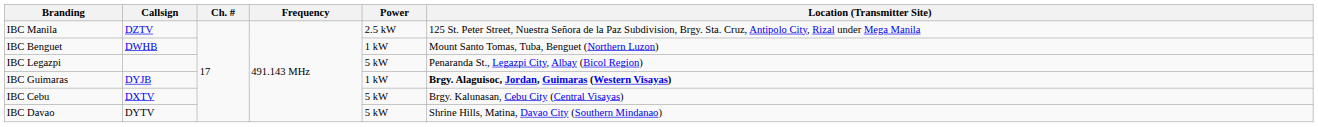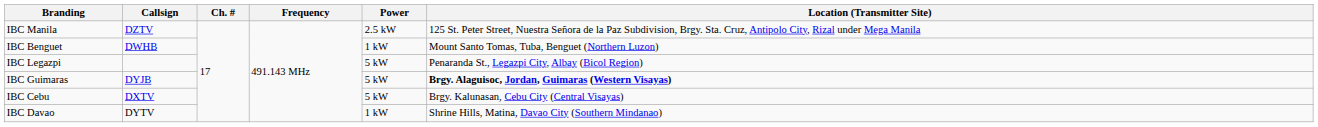IBC Guimaras | Power: 1 kW -> 5 kW
IBC Davao | Power: 5 kW -> 1 kW
